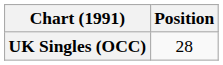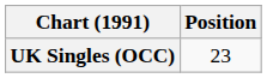UK Singles (OCC) | Position: 28 -> 23
